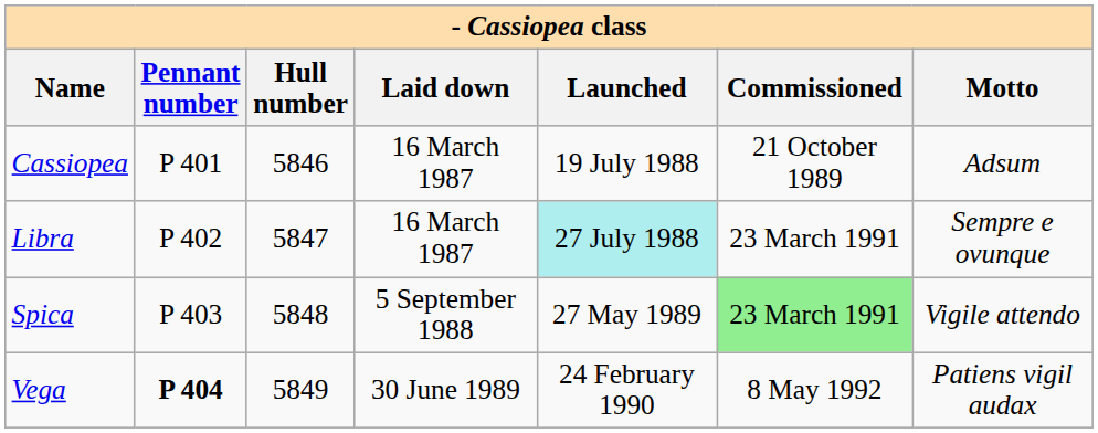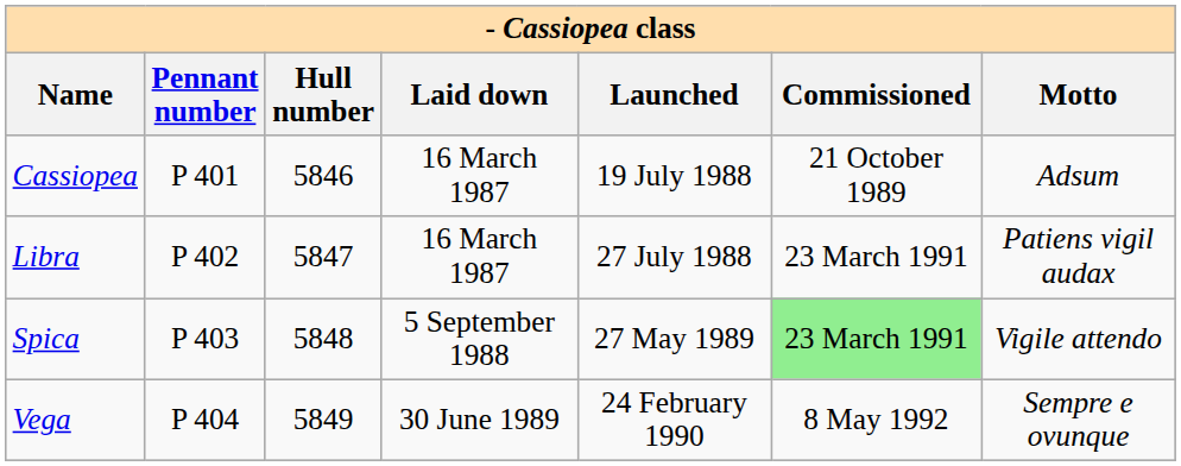Libra | Launched: paleturquoise background -> no background
Libra | Motto: Sempre e ovunque -> Patiens vigil audax
Vega | Pennant number: bold -> normal
Vega | Motto: Patiens vigil audax -> Sempre e ovunque
